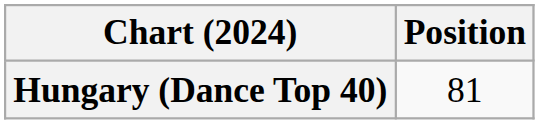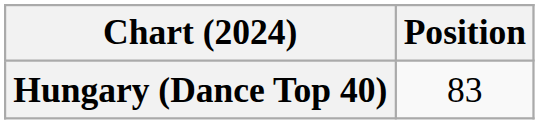Hungary (Dance Top 40) | Position: 81 -> 83
